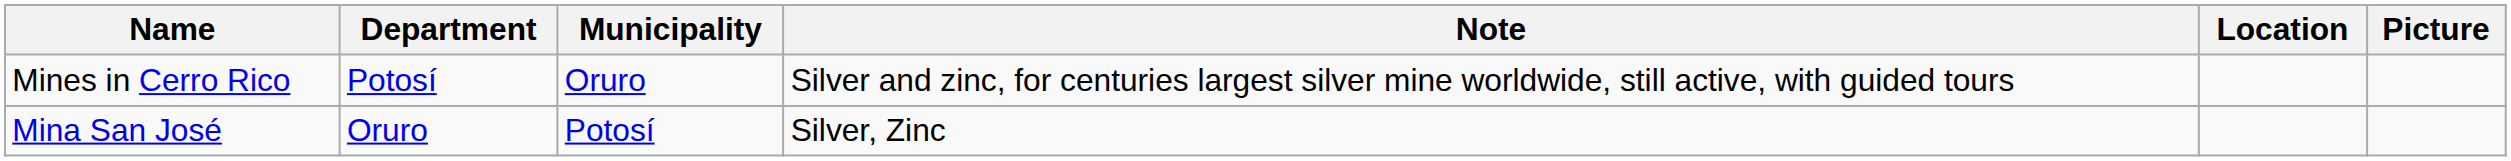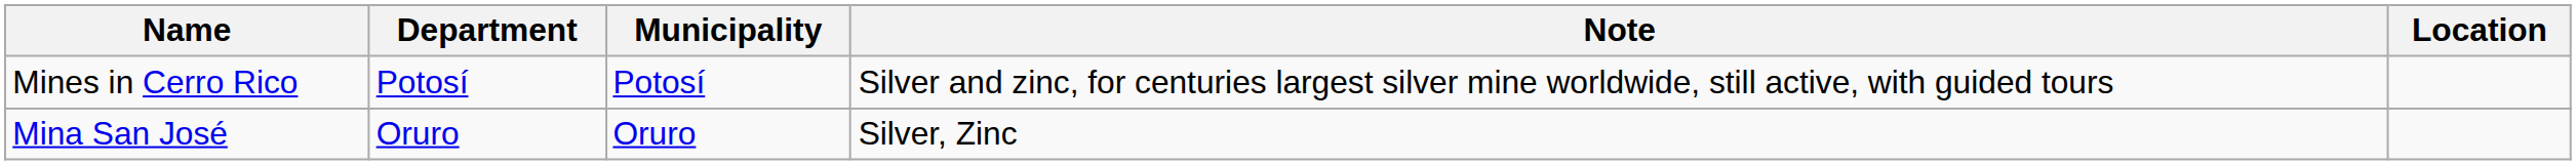- column: Picture
Mines in Cerro Rico | Municipality: Oruro -> Potosí
Mina San José | Municipality: Potosí -> Oruro
